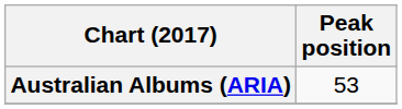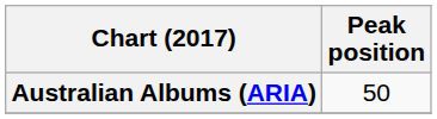Australian Albums (ARIA) | Peak position: 53 -> 50
